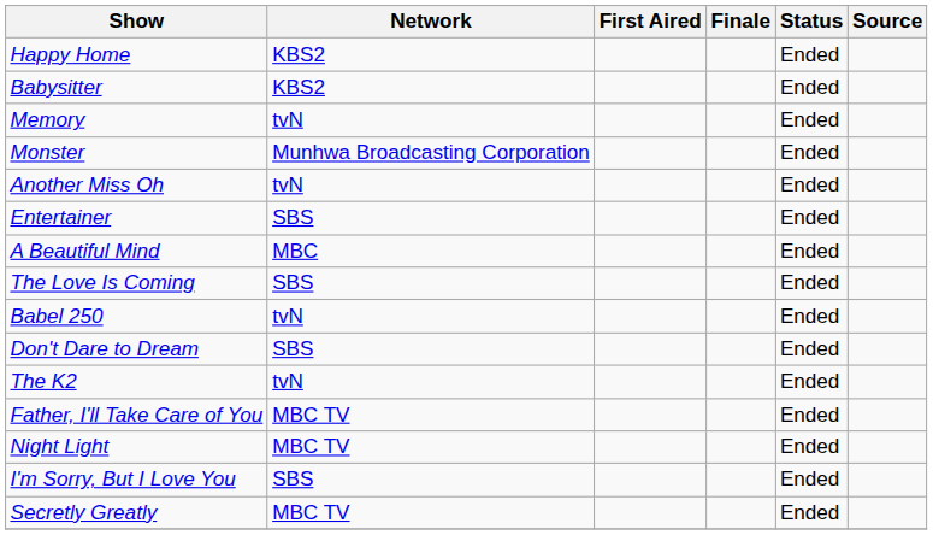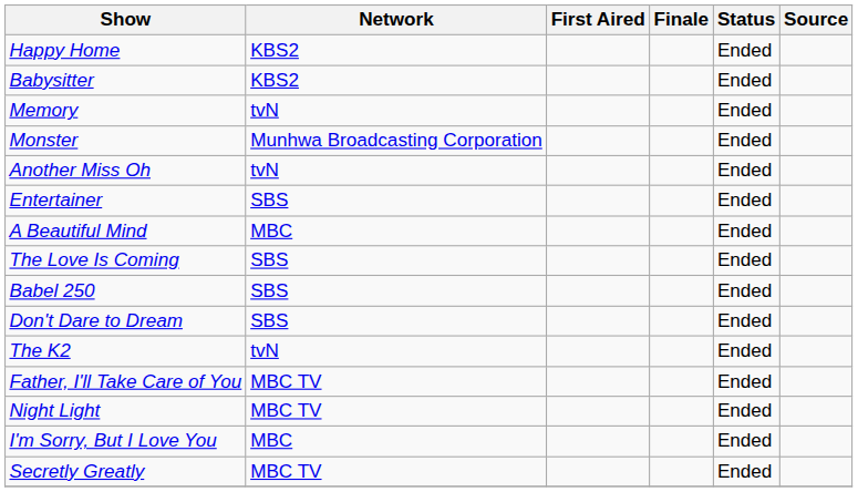Babel 250 | Network: tvN -> SBS
I'm Sorry, But I Love You | Network: SBS -> MBC
